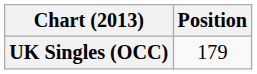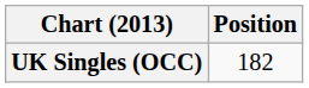UK Singles (OCC) | Position: 179 -> 182
